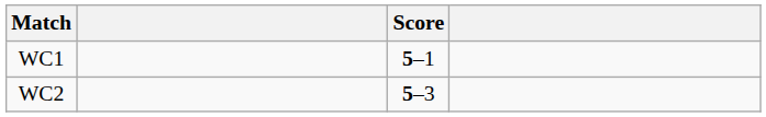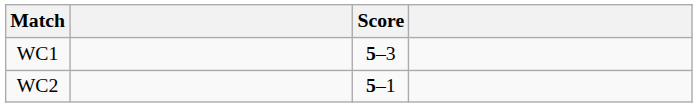WC1 | Score: 5–1 -> 5–3
WC2 | Score: 5–3 -> 5–1
